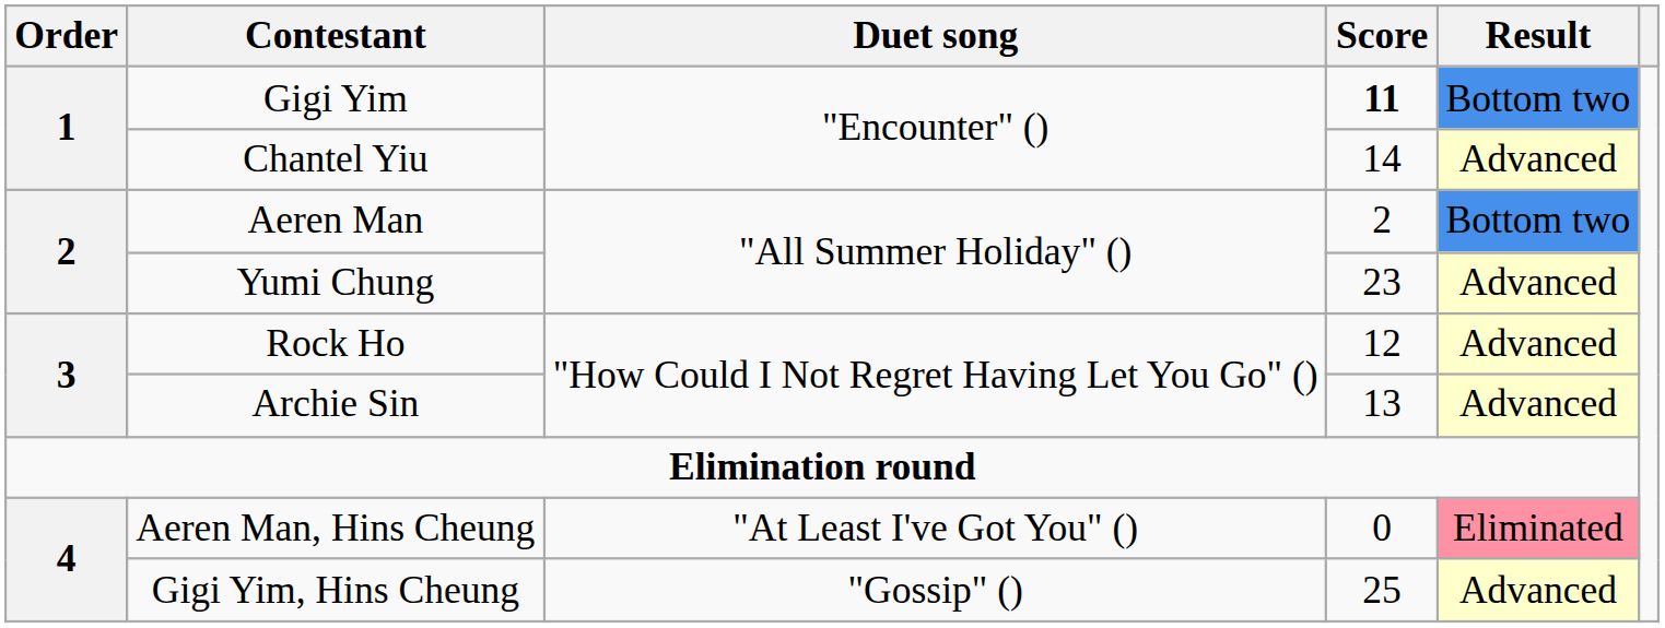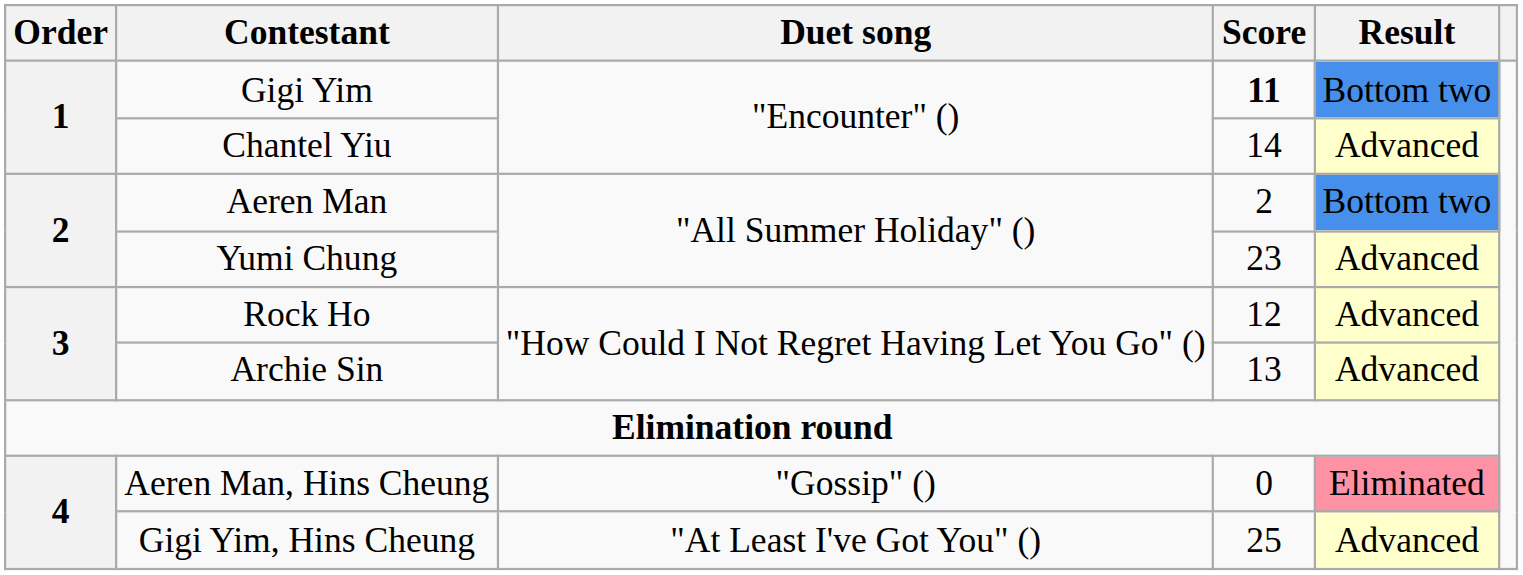Aeren Man, Hins Cheung | Duet song: "At Least I've Got You" () -> "Gossip" ()
Gigi Yim, Hins Cheung | Duet song: "Gossip" () -> "At Least I've Got You" ()
